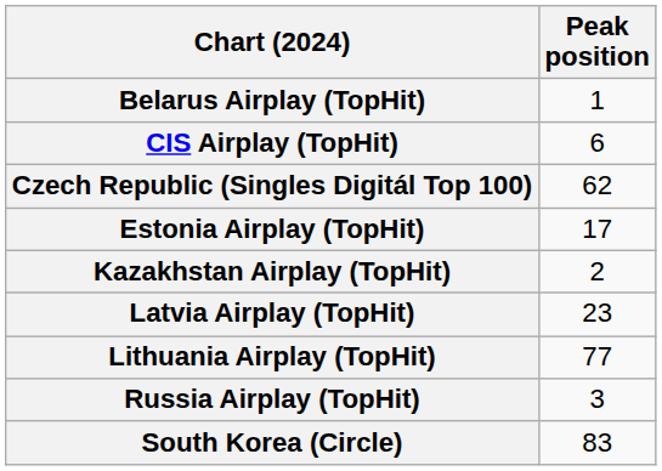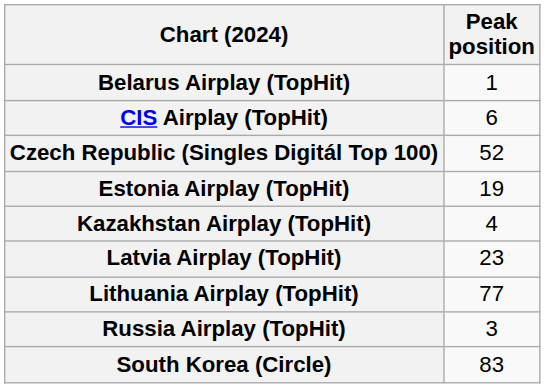Czech Republic (Singles Digitál Top 100) | Peak position: 62 -> 52
Estonia Airplay (TopHit) | Peak position: 17 -> 19
Kazakhstan Airplay (TopHit) | Peak position: 2 -> 4
